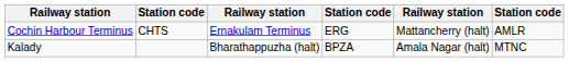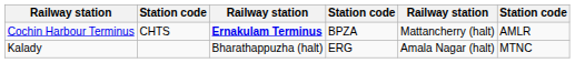Cochin Harbour Terminus | column 3: normal -> bold
Cochin Harbour Terminus | column 4: ERG -> BPZA
Kalady | column 4: BPZA -> ERG
